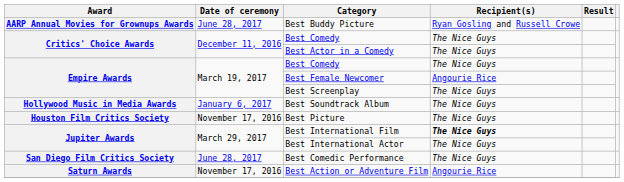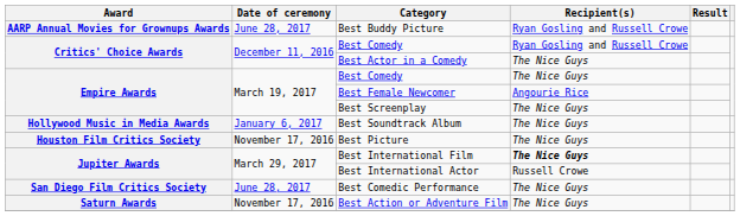Critics' Choice Awards / Best Comedy | Recipient(s): The Nice Guys -> Ryan Gosling and Russell Crowe
Best International Actor | Recipient(s): The Nice Guys -> Russell Crowe
Best Action or Adventure Film | Recipient(s): Angourie Rice -> The Nice Guys
